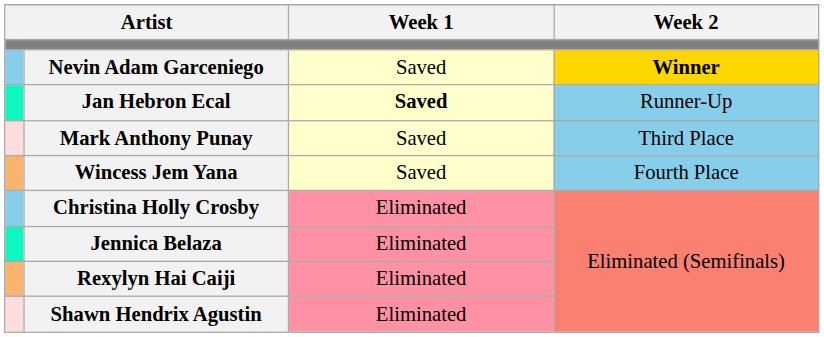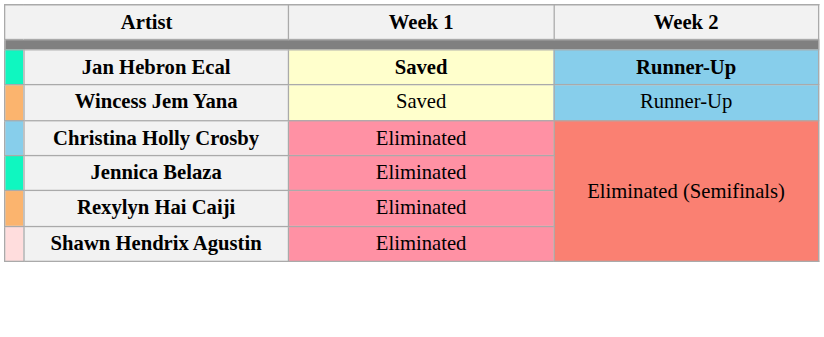- row: Nevin Adam Garceniego | Saved | Winner
Jan Hebron Ecal | Week 2: normal -> bold
- row: Mark Anthony Punay | Saved | Third Place
Wincess Jem Yana | Week 2: Fourth Place -> Runner-Up
